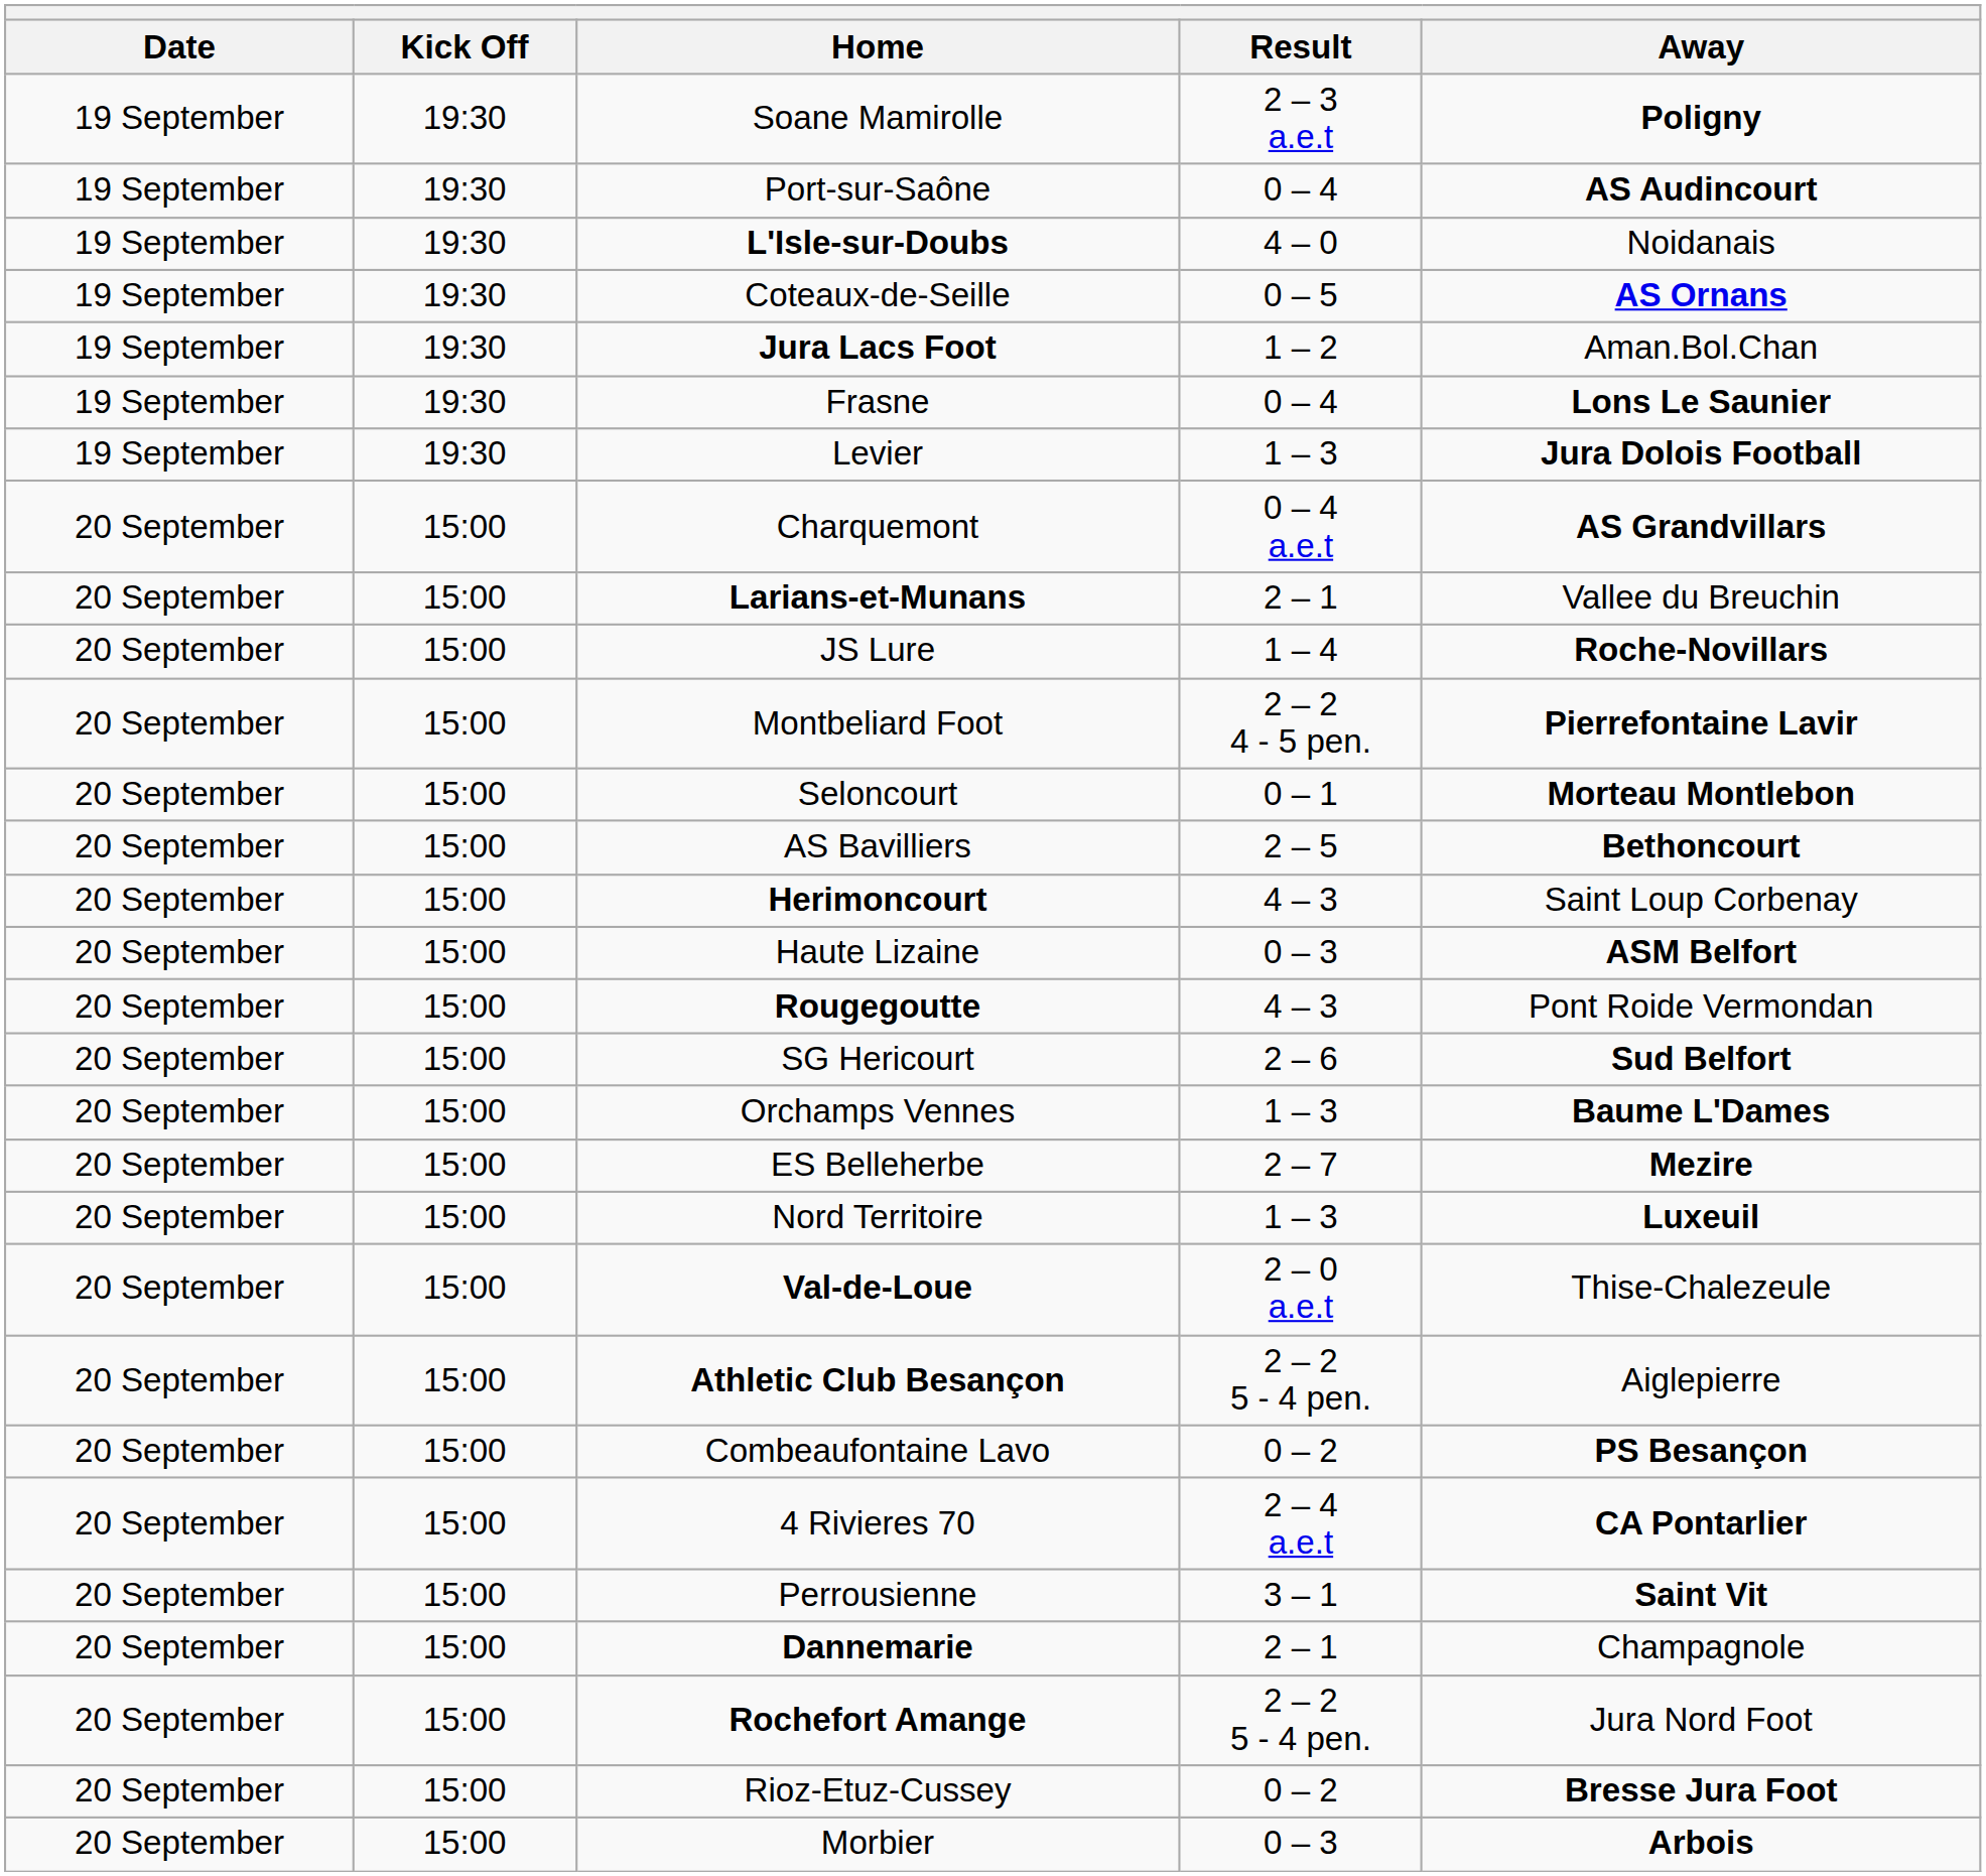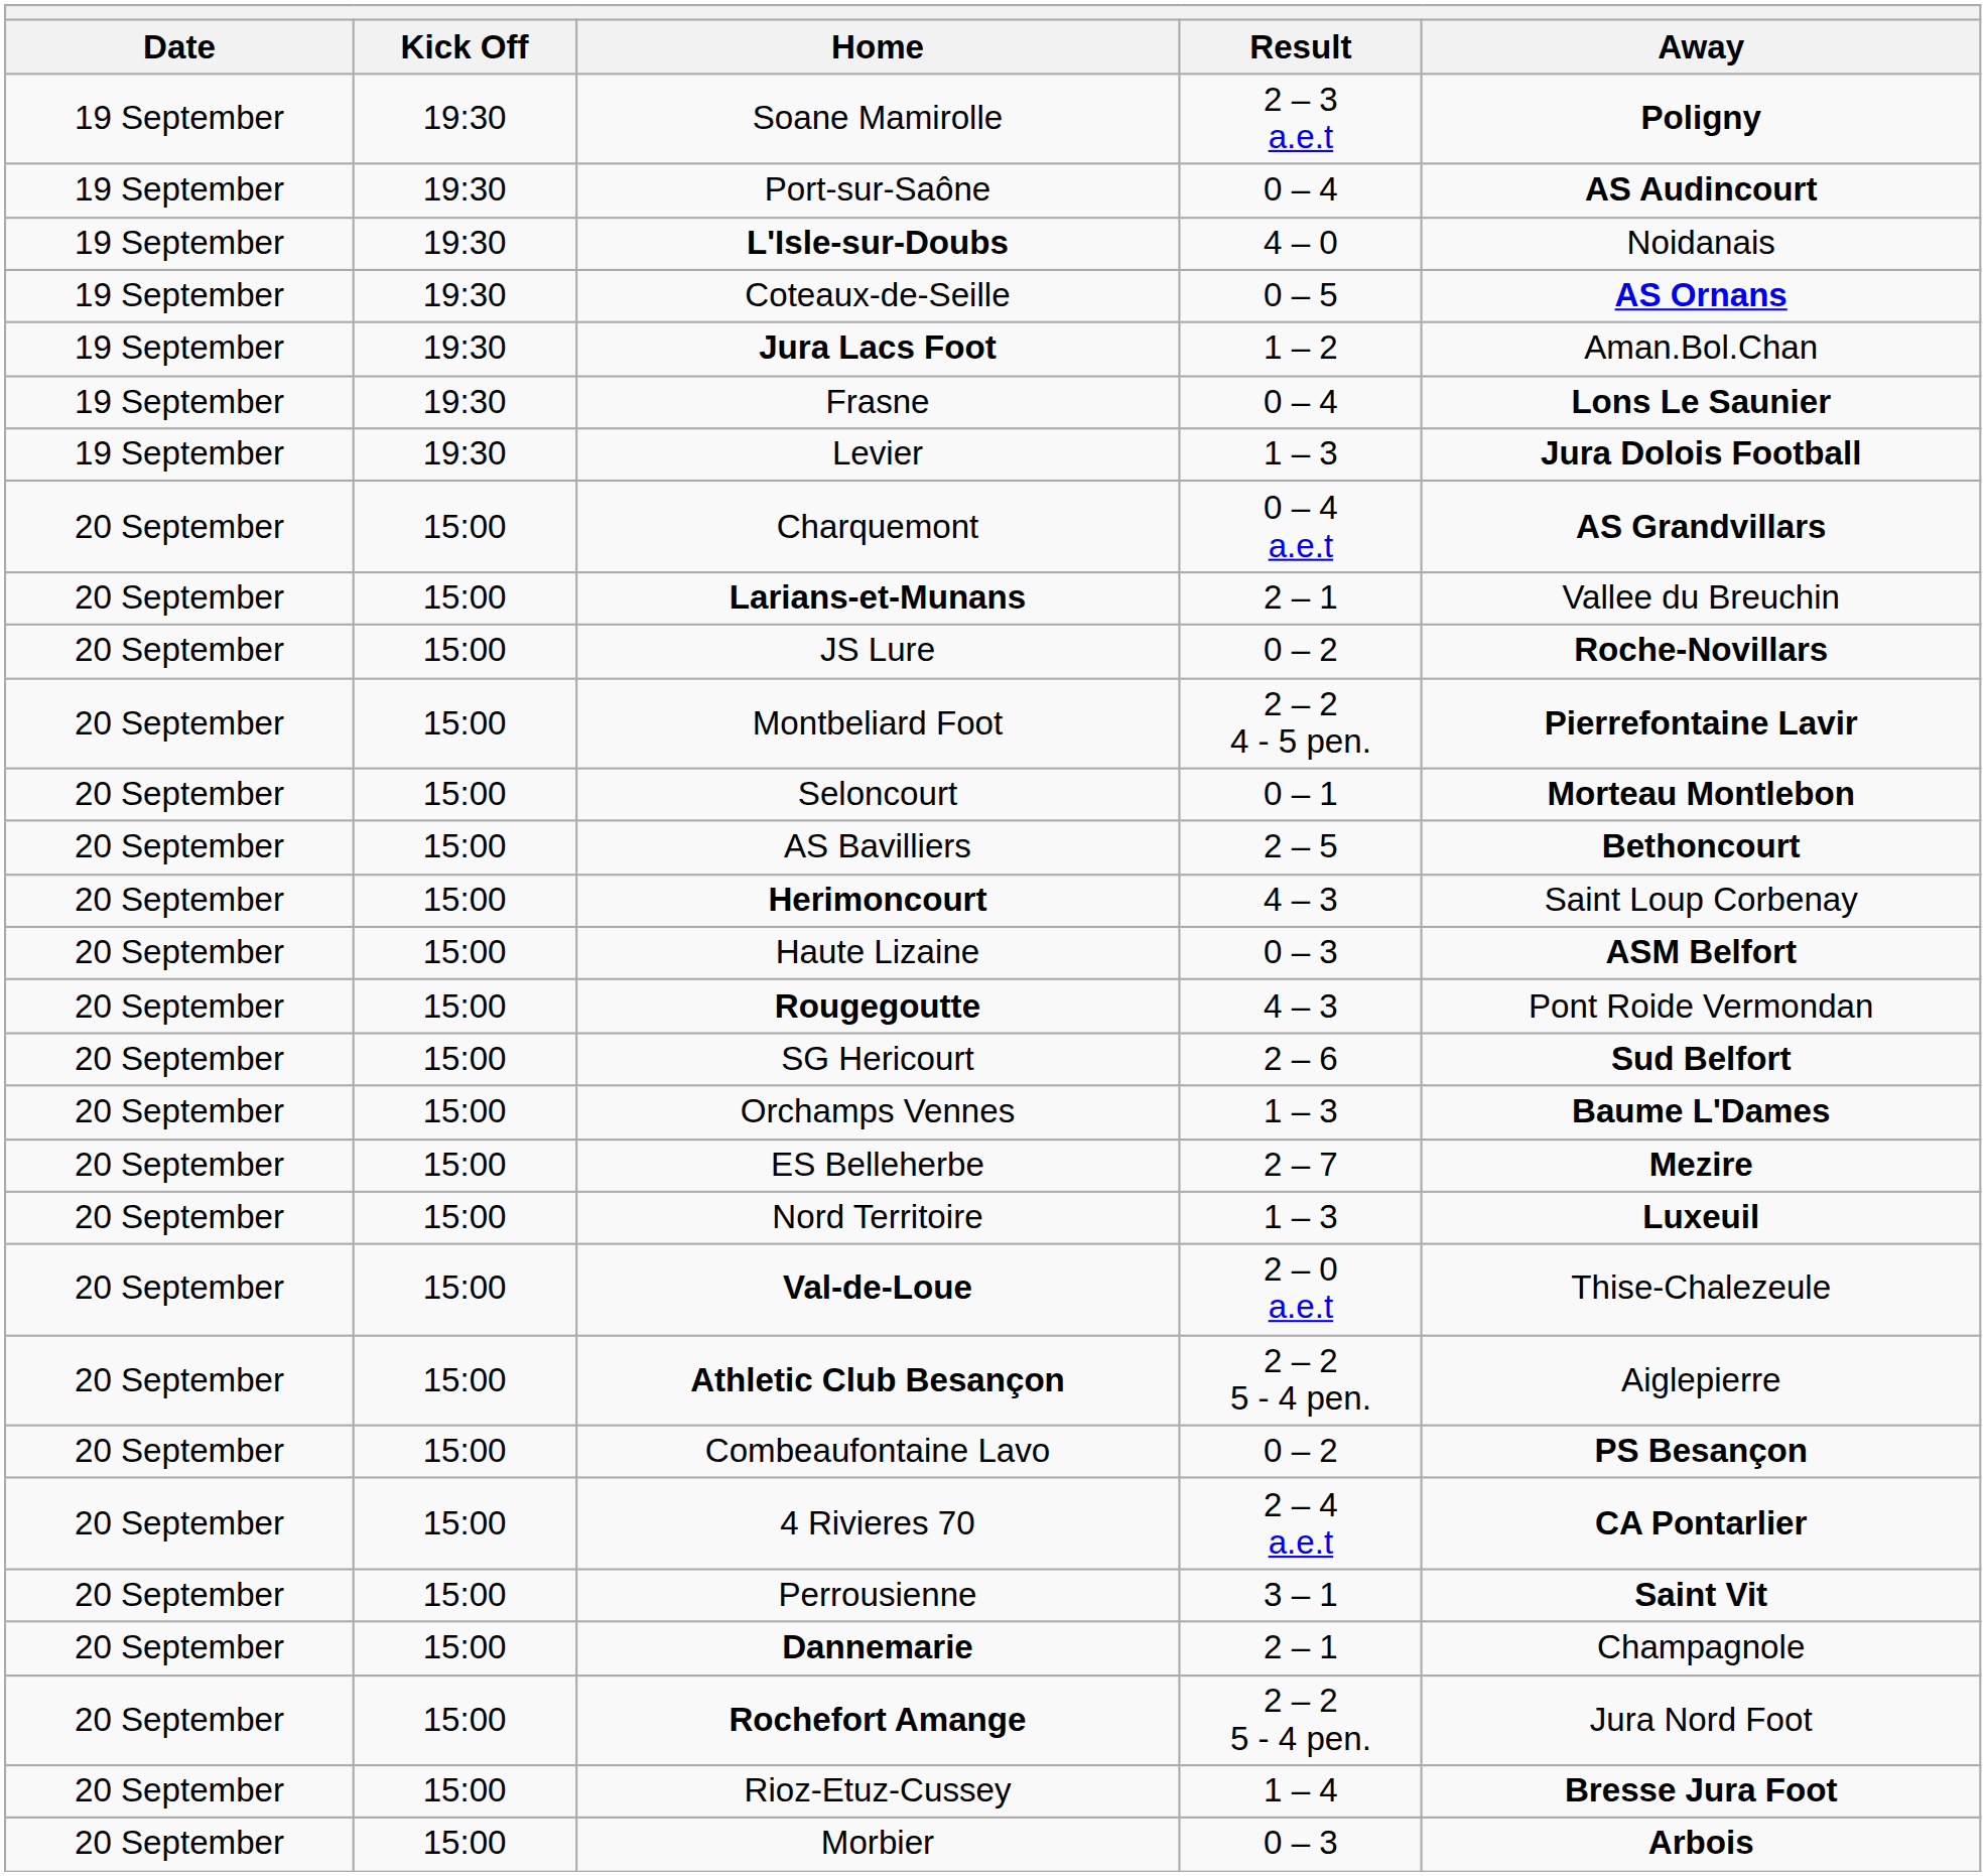JS Lure | Result: 1 – 4 -> 0 – 2
Rioz-Etuz-Cussey | Result: 0 – 2 -> 1 – 4
